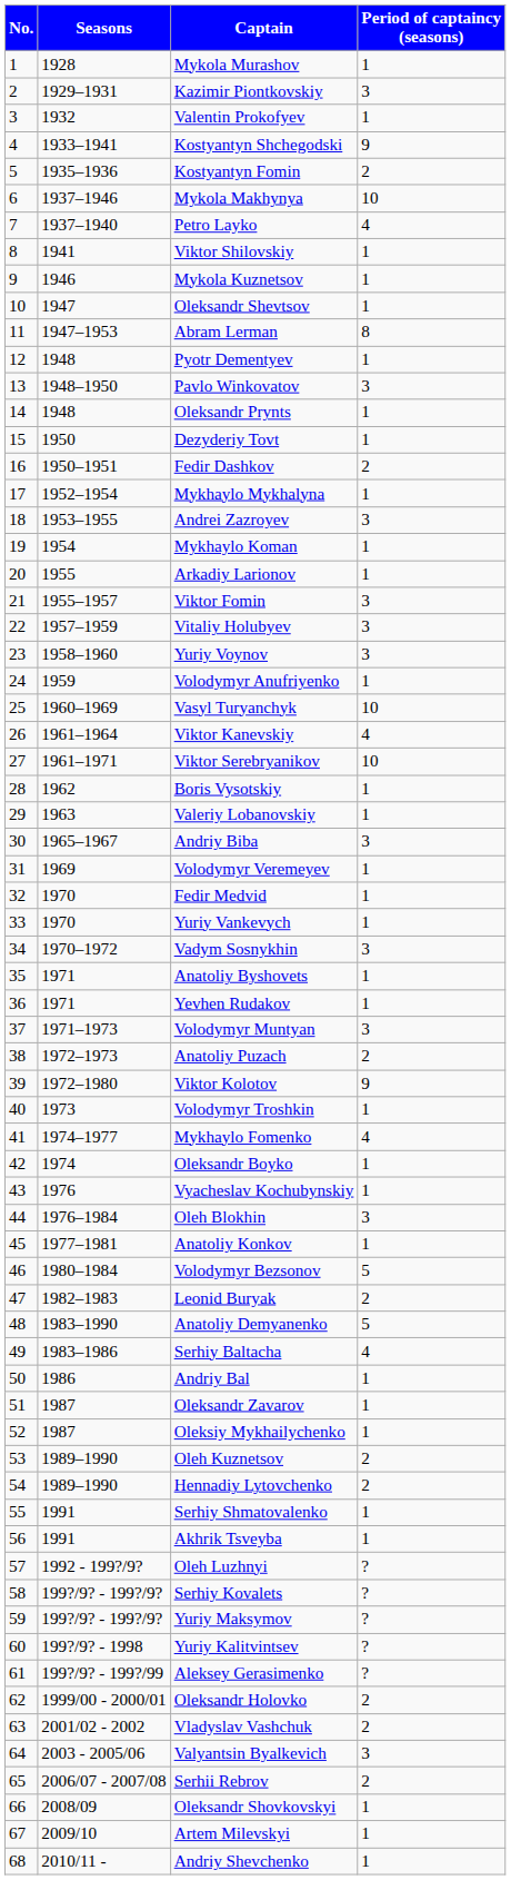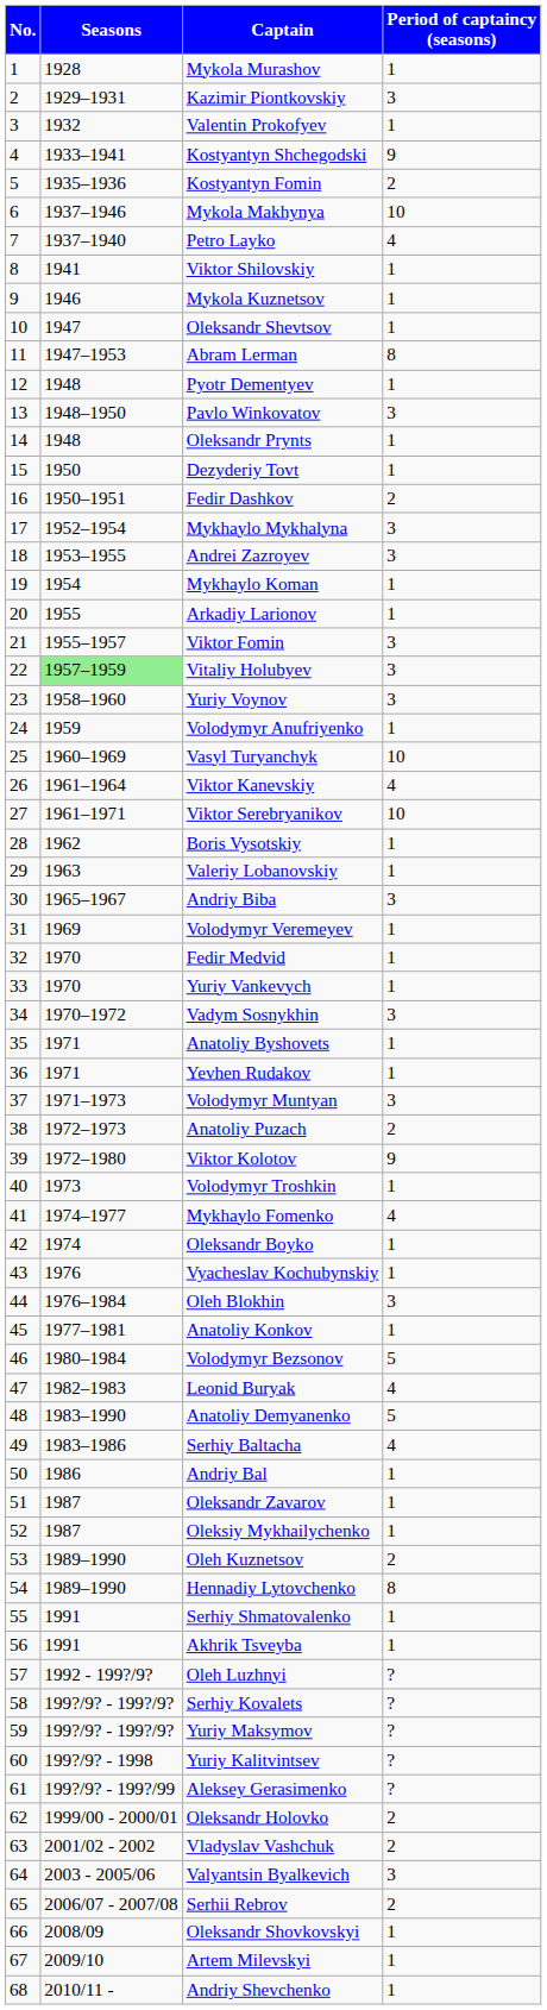Mykhaylo Mykhalyna | Period of captaincy (seasons): 1 -> 3
Vitaliy Holubyev | Seasons: no background -> lightgreen background
Leonid Buryak | Period of captaincy (seasons): 2 -> 4
Hennadiy Lytovchenko | Period of captaincy (seasons): 2 -> 8
